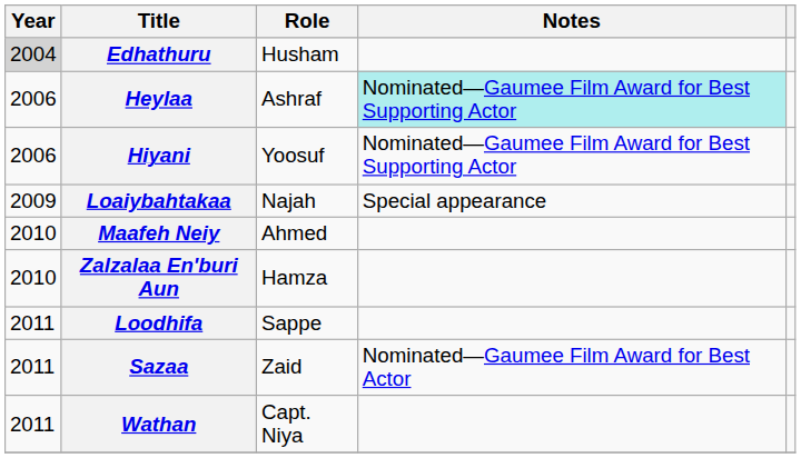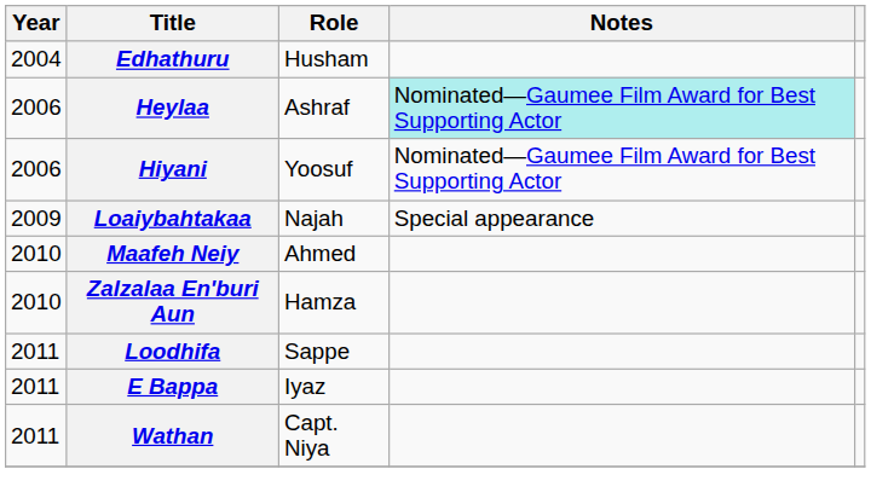Edhathuru | Year: lightgrey background -> no background
- row: 2011 | Sazaa | Zaid | Nominated—Gaumee Film Award for Best Actor
+ row: 2011 | E Bappa | Iyaz
